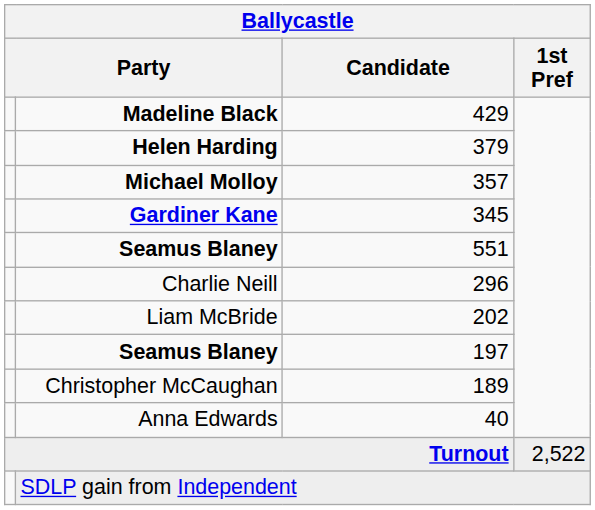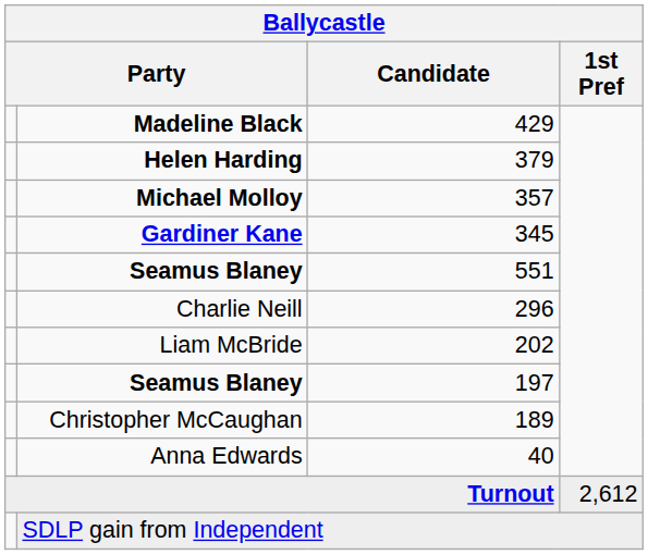Turnout | 1st Pref: 2,522 -> 2,612
